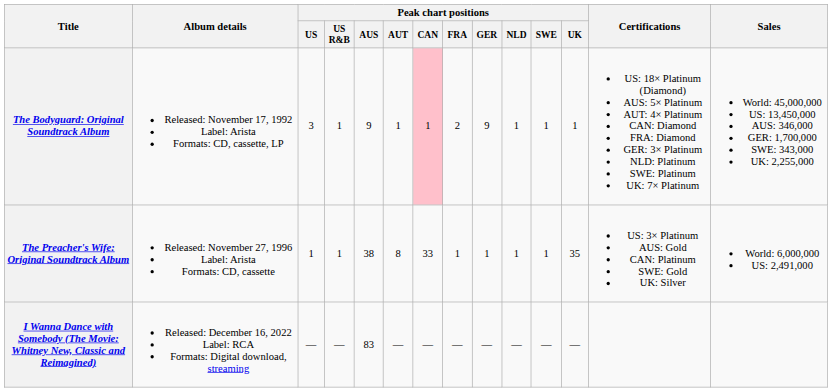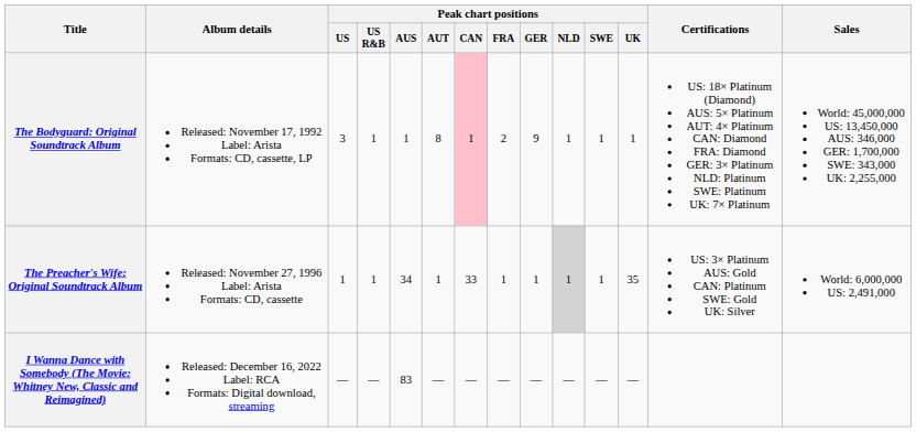The Bodyguard: Original Soundtrack Album | Peak chart positions / AUS: 9 -> 1
The Bodyguard: Original Soundtrack Album | Peak chart positions / AUT: 1 -> 8
The Preacher's Wife: Original Soundtrack Album | Peak chart positions / AUS: 38 -> 34
The Preacher's Wife: Original Soundtrack Album | Peak chart positions / AUT: 8 -> 1
The Preacher's Wife: Original Soundtrack Album | Peak chart positions / NLD: no background -> lightgrey background
